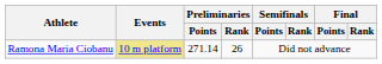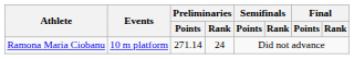Ramona Maria Ciobanu | Events: khaki background -> no background
Ramona Maria Ciobanu | Preliminaries / Rank: 26 -> 24
